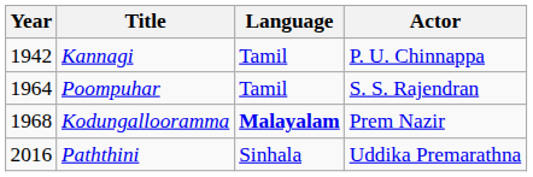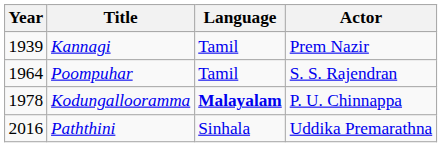Kannagi | Year: 1942 -> 1939
Kannagi | Actor: P. U. Chinnappa -> Prem Nazir
Kodungallooramma | Year: 1968 -> 1978
Kodungallooramma | Actor: Prem Nazir -> P. U. Chinnappa
